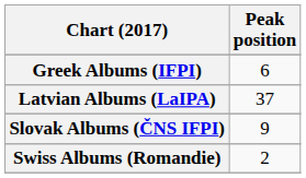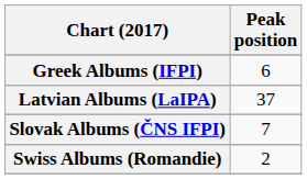Slovak Albums (ČNS IFPI) | Peak position: 9 -> 7
